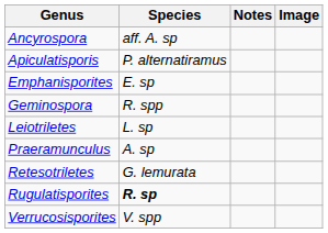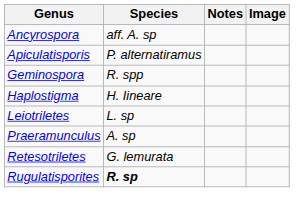- row: Emphanisporites | E. sp
+ row: Haplostigma | H. Iineare
- row: Verrucosisporites | V. spp
